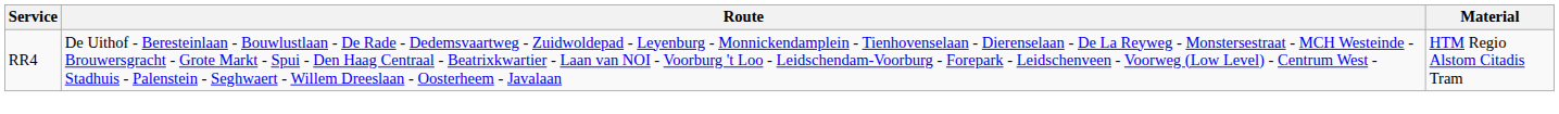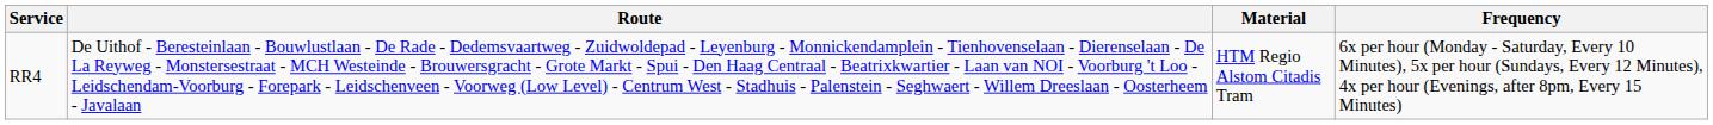+ column: Frequency | 6x per hour (Monday - Saturday, Every 10 Minutes), 5x per hour (Sundays, Every 12 Minutes), 4x per hour (Evenings, after 8pm, Every 15 Minutes)
